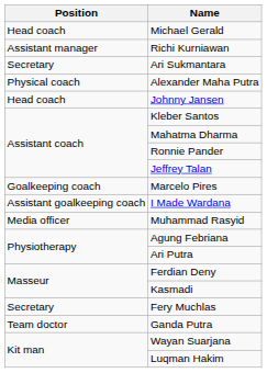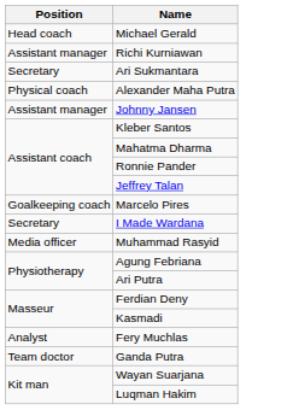Johnny Jansen | Position: Head coach -> Assistant manager
I Made Wardana | Position: Assistant goalkeeping coach -> Secretary
Fery Muchlas | Position: Secretary -> Analyst
